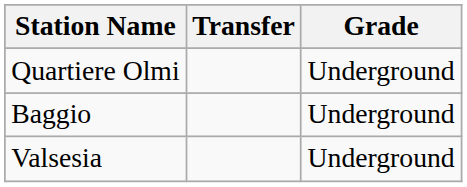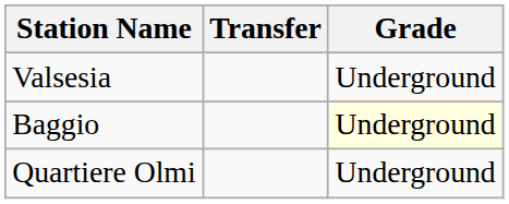rows swapped: Valsesia <-> Quartiere Olmi
Baggio | Grade: no background -> lightyellow background
